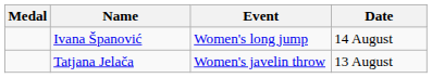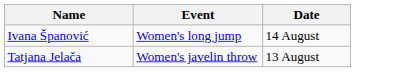- column: Medal
